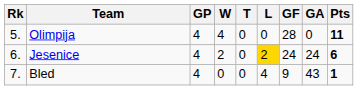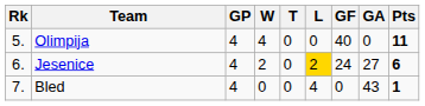Olimpija | GF: 28 -> 40
Jesenice | GA: 24 -> 27
Bled | GF: 9 -> 0
